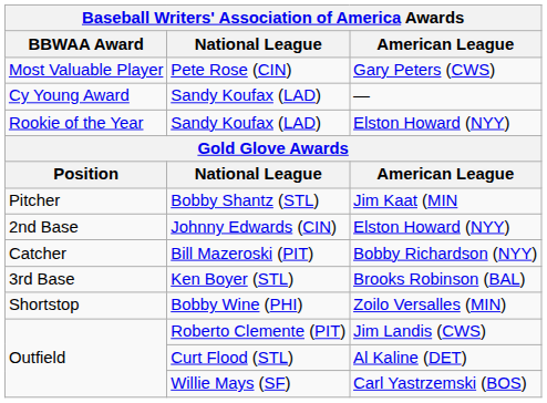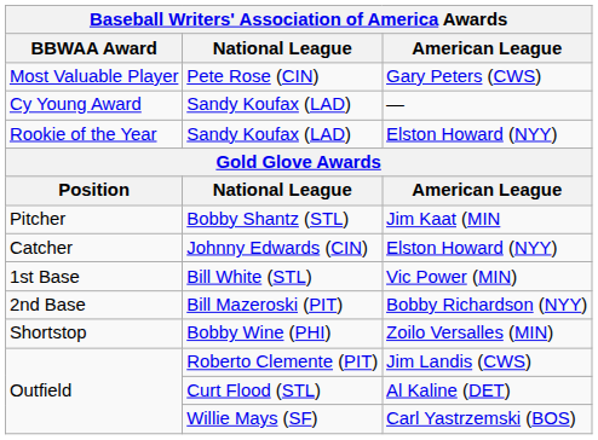Johnny Edwards (CIN) | BBWAA Award: 2nd Base -> Catcher
+ row: 1st Base | Bill White (STL) | Vic Power (MIN)
Bill Mazeroski (PIT) | BBWAA Award: Catcher -> 2nd Base
- row: 3rd Base | Ken Boyer (STL) | Brooks Robinson (BAL)
